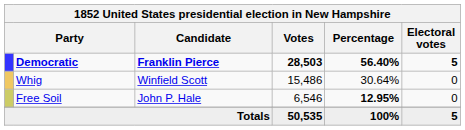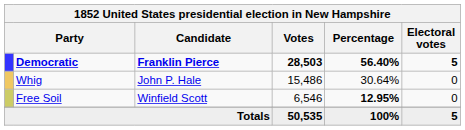Whig | Candidate: Winfield Scott -> John P. Hale
Free Soil | Candidate: John P. Hale -> Winfield Scott
